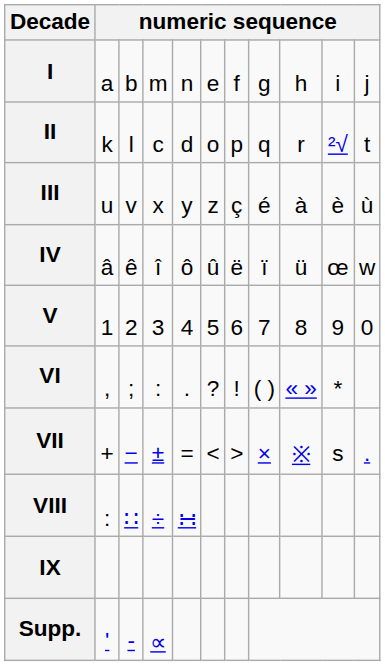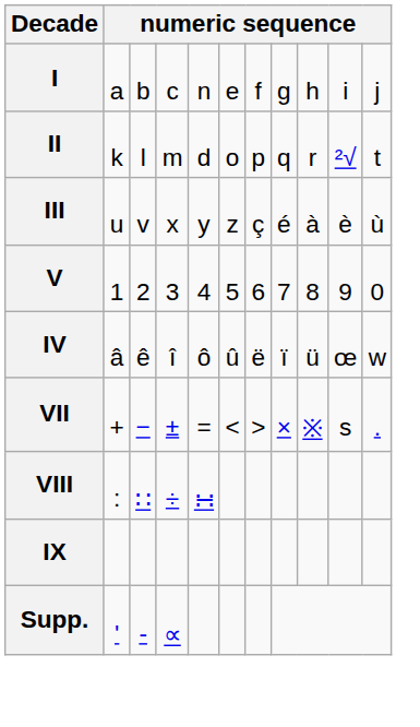I | column 4: m -> c
II | column 4: c -> m
rows swapped: IV <-> V
- row: VI | , | ; | : | . | ? | ! | ( ) | « » | *
